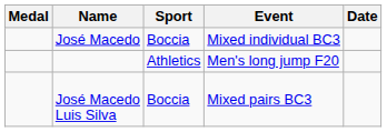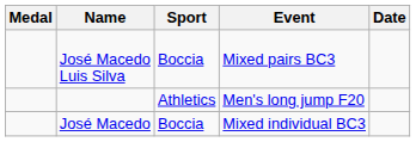rows swapped: José Macedo Luis Silva <-> José Macedo
